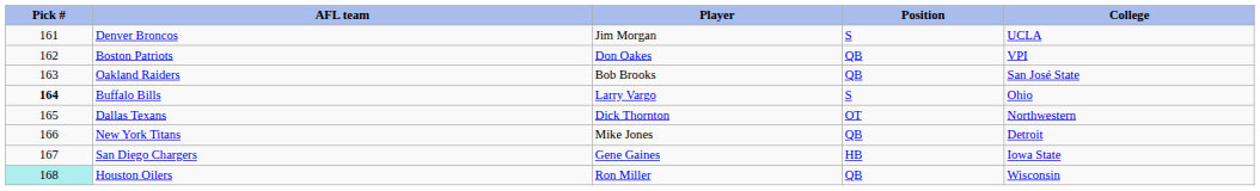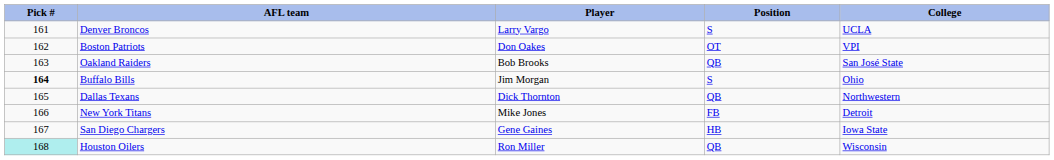Denver Broncos | Player: Jim Morgan -> Larry Vargo
Boston Patriots | Position: QB -> OT
Buffalo Bills | Player: Larry Vargo -> Jim Morgan
Dallas Texans | Position: OT -> QB
New York Titans | Position: QB -> FB
